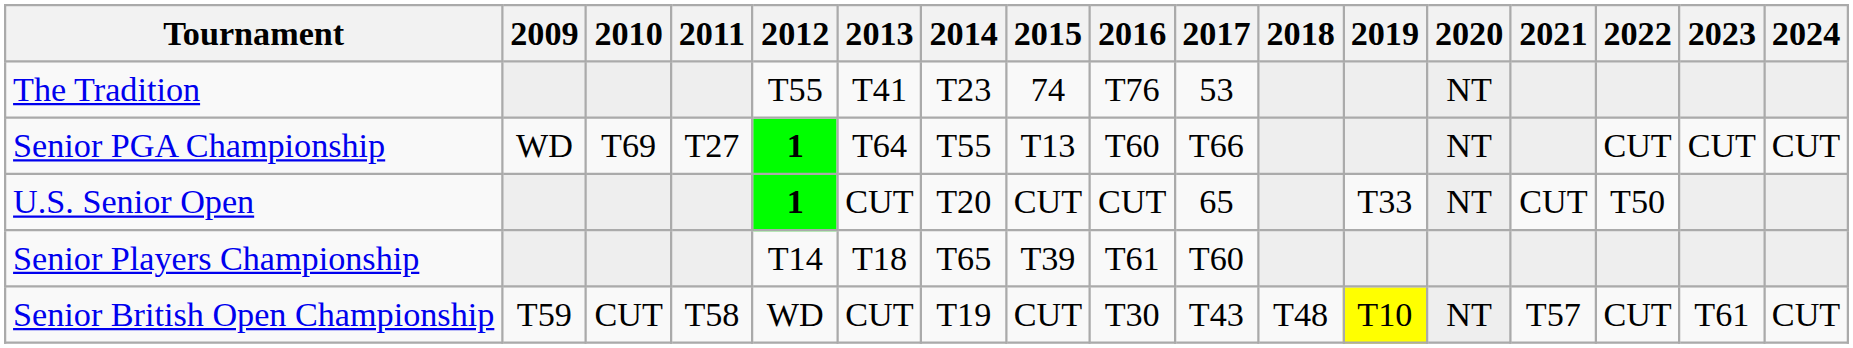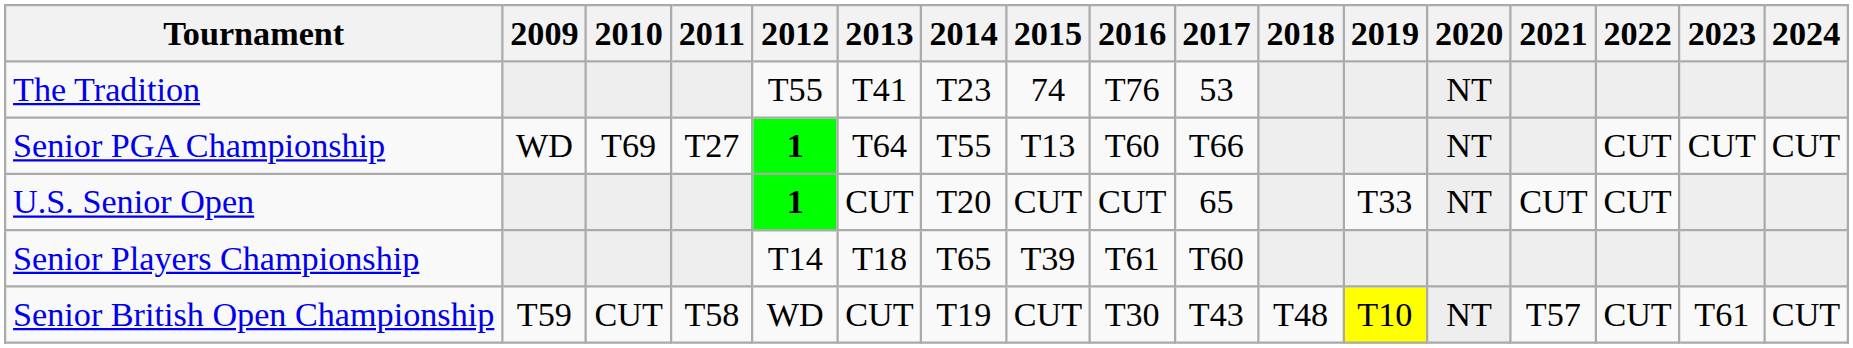U.S. Senior Open | 2022: T50 -> CUT
